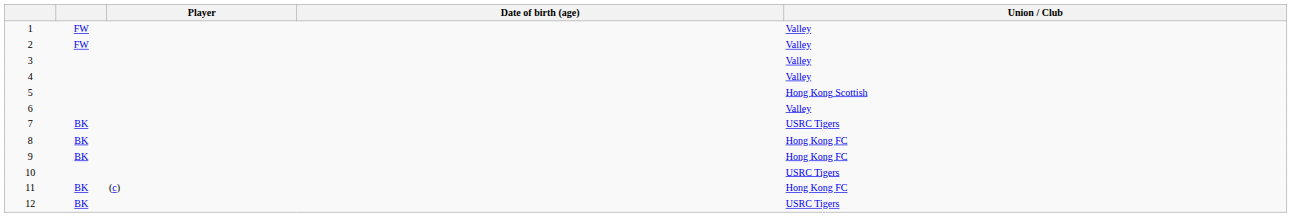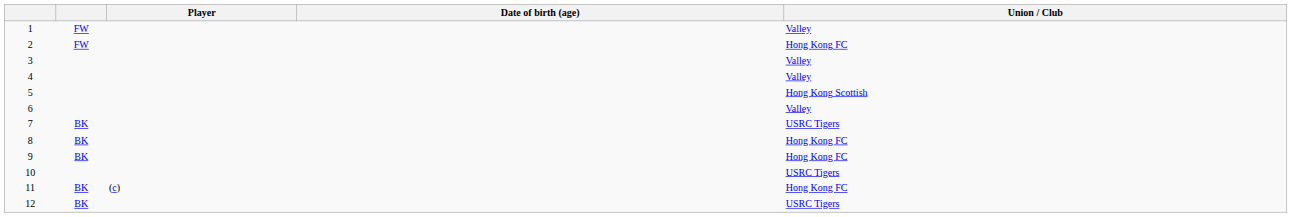2 | Union / Club: Valley -> Hong Kong FC
